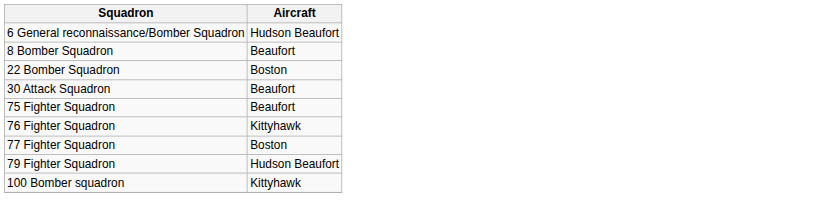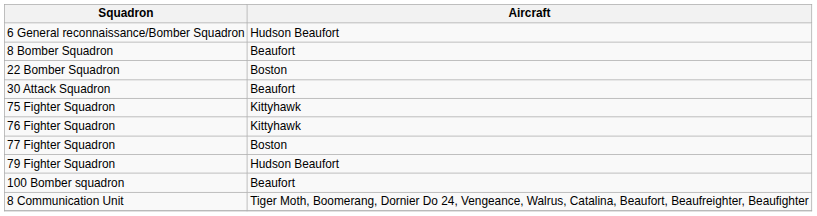75 Fighter Squadron | Aircraft: Beaufort -> Kittyhawk
100 Bomber squadron | Aircraft: Kittyhawk -> Beaufort
+ row: 8 Communication Unit | Tiger Moth, Boomerang, Dornier Do 24, Vengeance, Walrus, Catalina, Beaufort, Beaufreighter, Beaufighter
